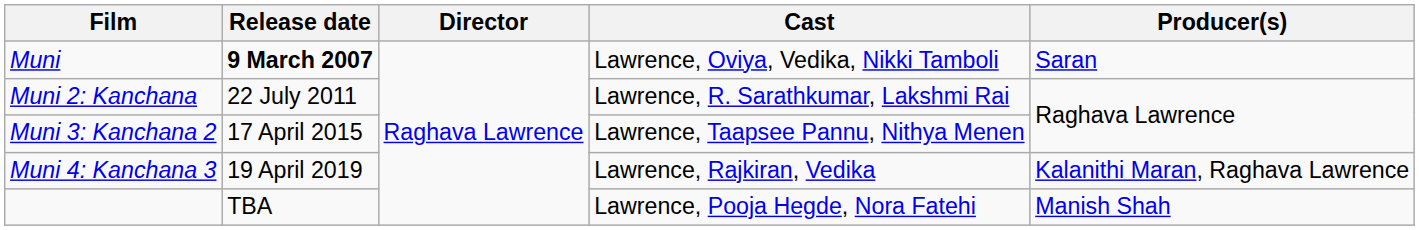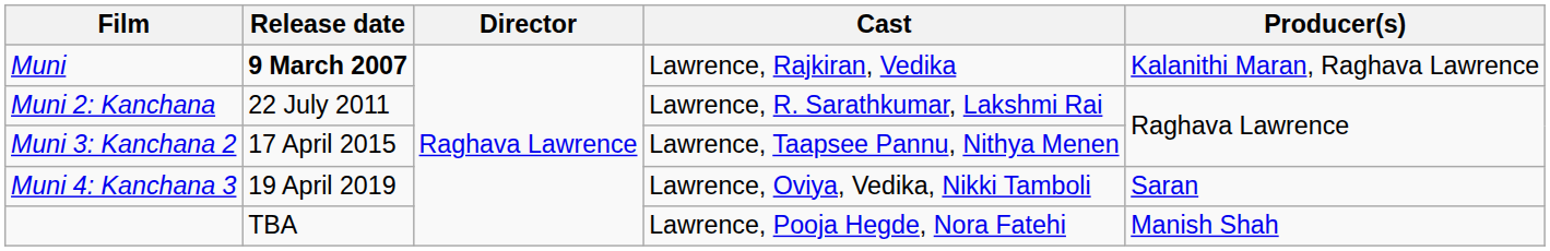Muni | Cast: Lawrence, Oviya, Vedika, Nikki Tamboli -> Lawrence, Rajkiran, Vedika
Muni | Producer(s): Saran -> Kalanithi Maran, Raghava Lawrence
Muni 4: Kanchana 3 | Cast: Lawrence, Rajkiran, Vedika -> Lawrence, Oviya, Vedika, Nikki Tamboli
Muni 4: Kanchana 3 | Producer(s): Kalanithi Maran, Raghava Lawrence -> Saran
